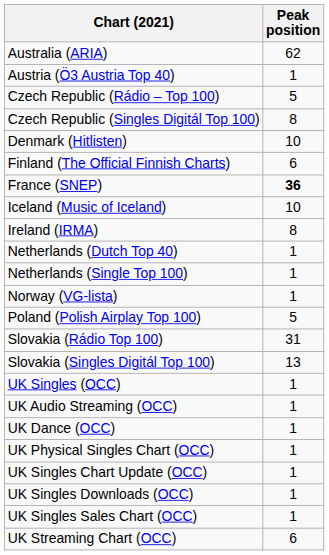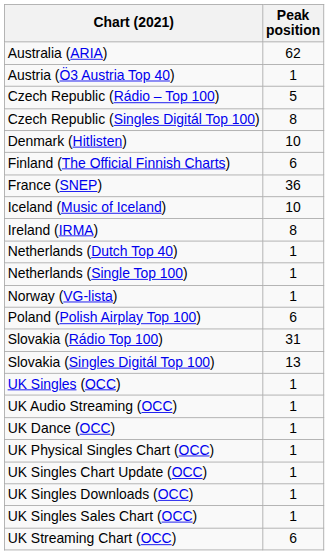France (SNEP) | Peak position: bold -> normal
Poland (Polish Airplay Top 100) | Peak position: 5 -> 6
